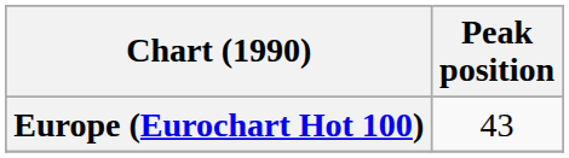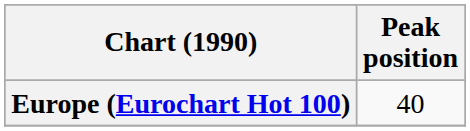Europe (Eurochart Hot 100) | Peak position: 43 -> 40
